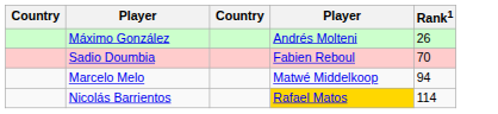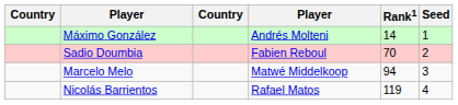+ column: Seed | 1 | 2 | 3 | 4
Máximo González | Rank1: 26 -> 14
Nicolás Barrientos | column 4: gold background -> no background
Nicolás Barrientos | Rank1: 114 -> 119
